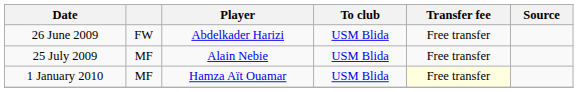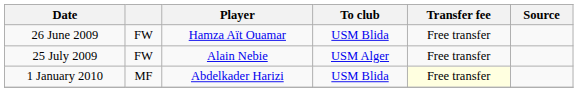26 June 2009 | Player: Abdelkader Harizi -> Hamza Aït Ouamar
25 July 2009 | column 2: MF -> FW
25 July 2009 | To club: USM Blida -> USM Alger
1 January 2010 | Player: Hamza Aït Ouamar -> Abdelkader Harizi
